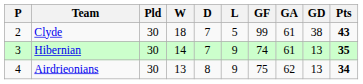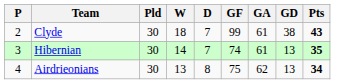- column: L | 5 | 9 | 9
